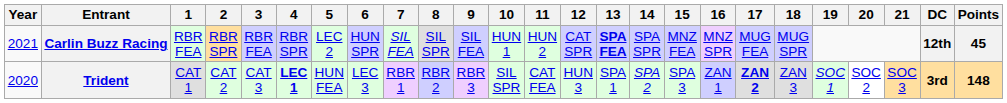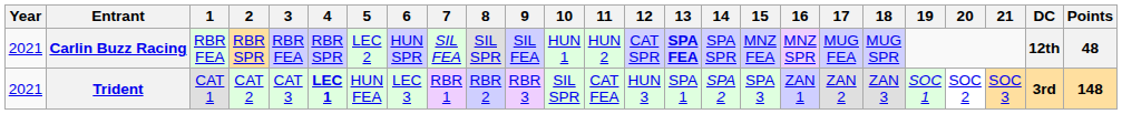Carlin Buzz Racing | Points: 45 -> 48
Trident | Year: 2020 -> 2021
Trident | 17: bold -> normal
